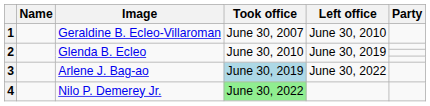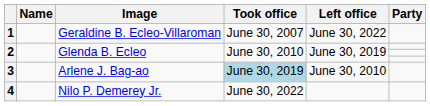1 | Left office: June 30, 2010 -> June 30, 2022
3 | Left office: June 30, 2022 -> June 30, 2010
4 | Took office: lightgreen background -> no background
